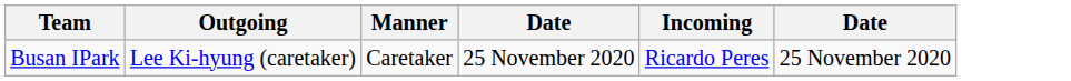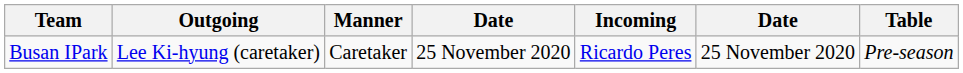+ column: Table | Pre-season
